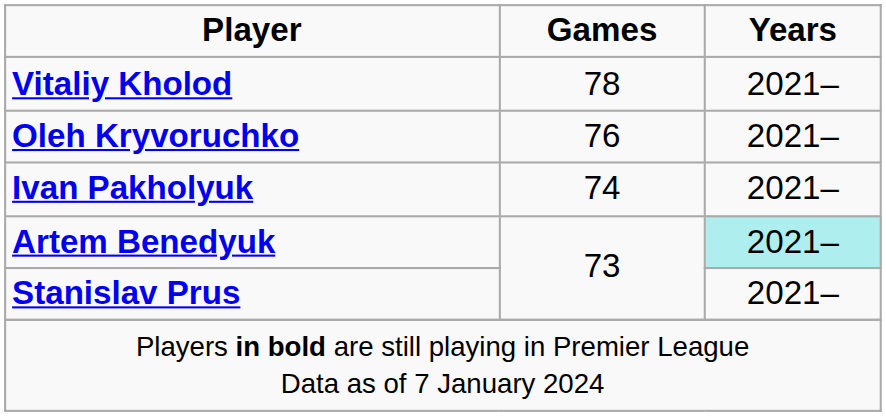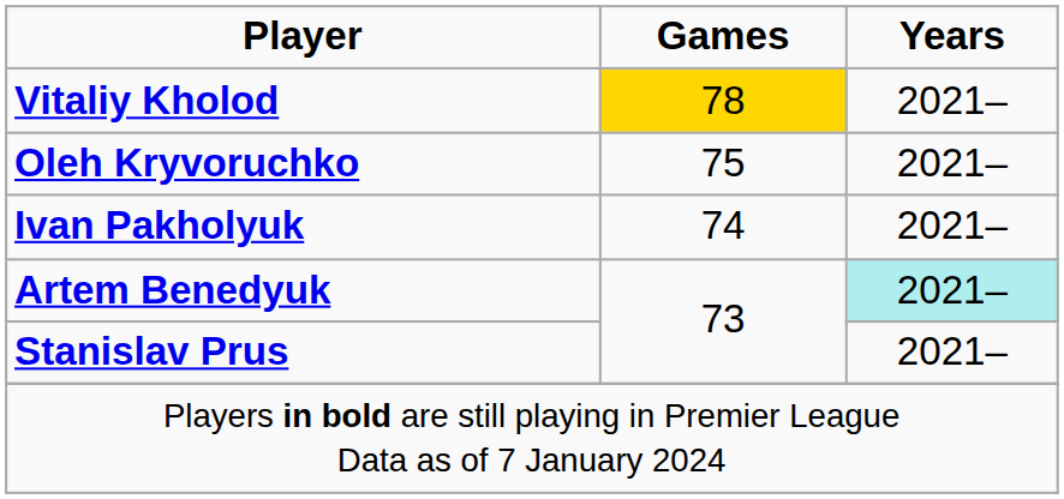Vitaliy Kholod | Games: no background -> gold background
Oleh Kryvoruchko | Games: 76 -> 75
